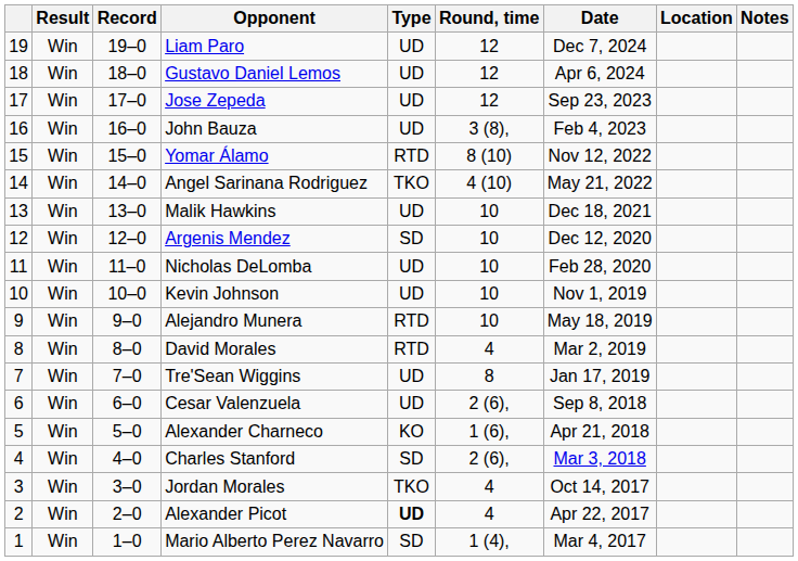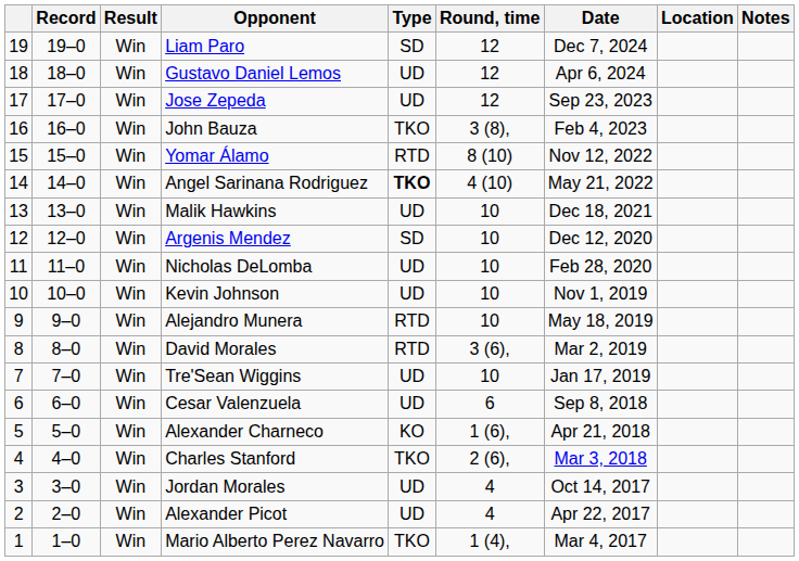columns swapped: Result <-> Record
Liam Paro | Type: UD -> SD
John Bauza | Type: UD -> TKO
Angel Sarinana Rodriguez | Type: normal -> bold
David Morales | Round, time: 4 -> 3 (6),
Tre'Sean Wiggins | Round, time: 8 -> 10
Cesar Valenzuela | Round, time: 2 (6), -> 6
Charles Stanford | Type: SD -> TKO
Jordan Morales | Type: TKO -> UD
Alexander Picot | Type: bold -> normal
Mario Alberto Perez Navarro | Type: SD -> TKO
